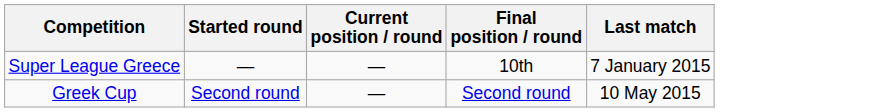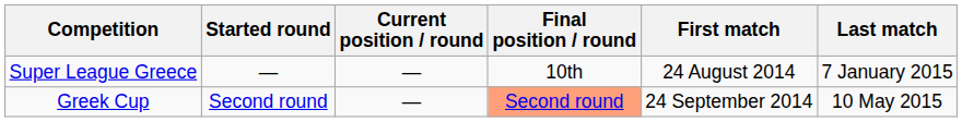+ column: First match | 24 August 2014 | 24 September 2014
Greek Cup | Final position / round: no background -> lightsalmon background
